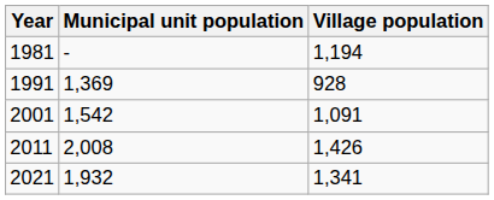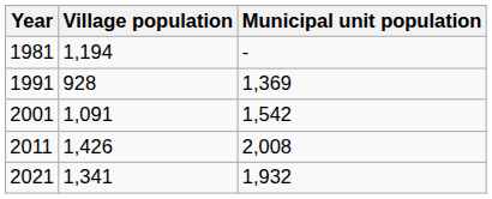columns swapped: Village population <-> Municipal unit population
